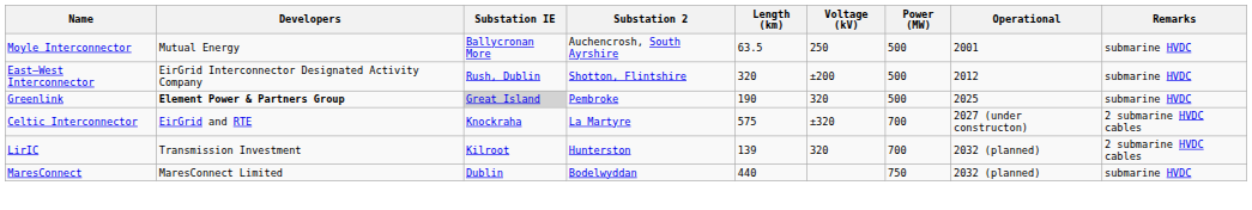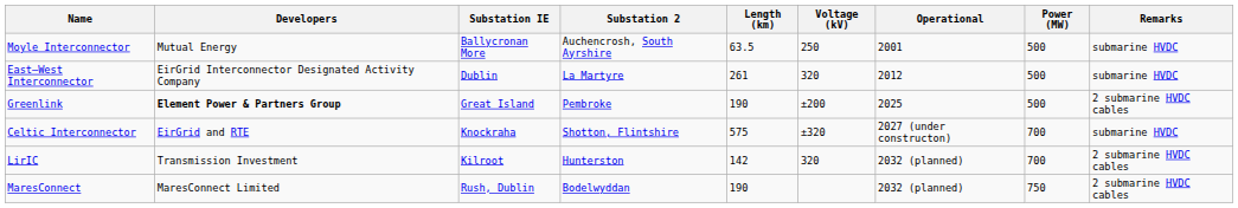columns swapped: Power (MW) <-> Operational
East–West Interconnector | Substation IE: Rush, Dublin -> Dublin
East–West Interconnector | Substation 2: Shotton, Flintshire -> La Martyre
East–West Interconnector | Length (km): 320 -> 261
East–West Interconnector | Voltage (kV): ±200 -> 320
Greenlink | Substation IE: lightgrey background -> no background
Greenlink | Voltage (kV): 320 -> ±200
Greenlink | Remarks: submarine HVDC -> 2 submarine HVDC cables
Celtic Interconnector | Substation 2: La Martyre -> Shotton, Flintshire
Celtic Interconnector | Remarks: 2 submarine HVDC cables -> submarine HVDC
LirIC | Length (km): 139 -> 142
MaresConnect | Substation IE: Dublin -> Rush, Dublin
MaresConnect | Length (km): 440 -> 190
MaresConnect | Remarks: submarine HVDC -> 2 submarine HVDC cables
